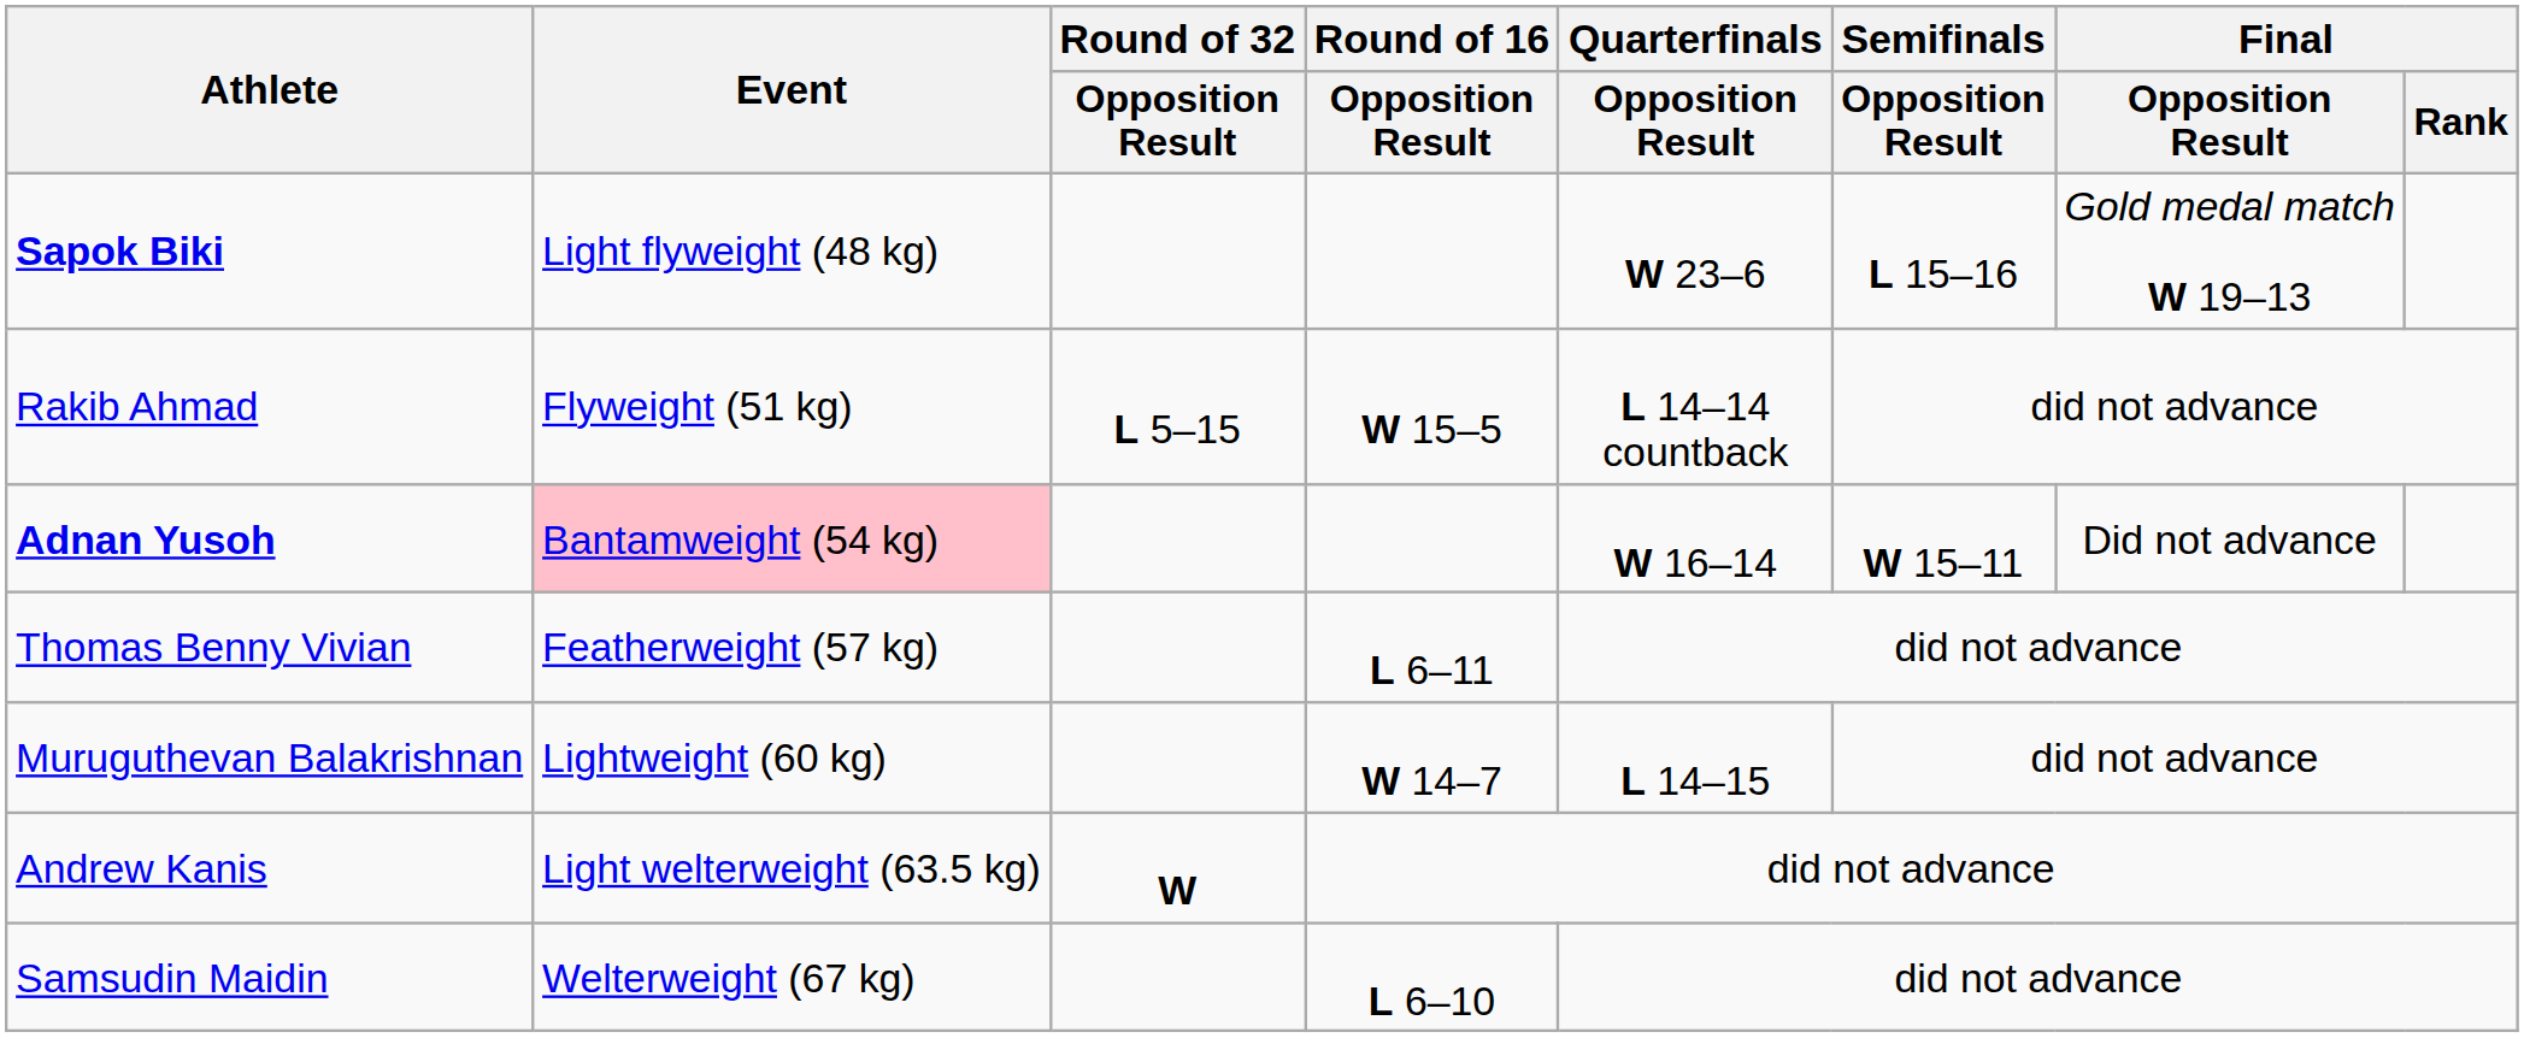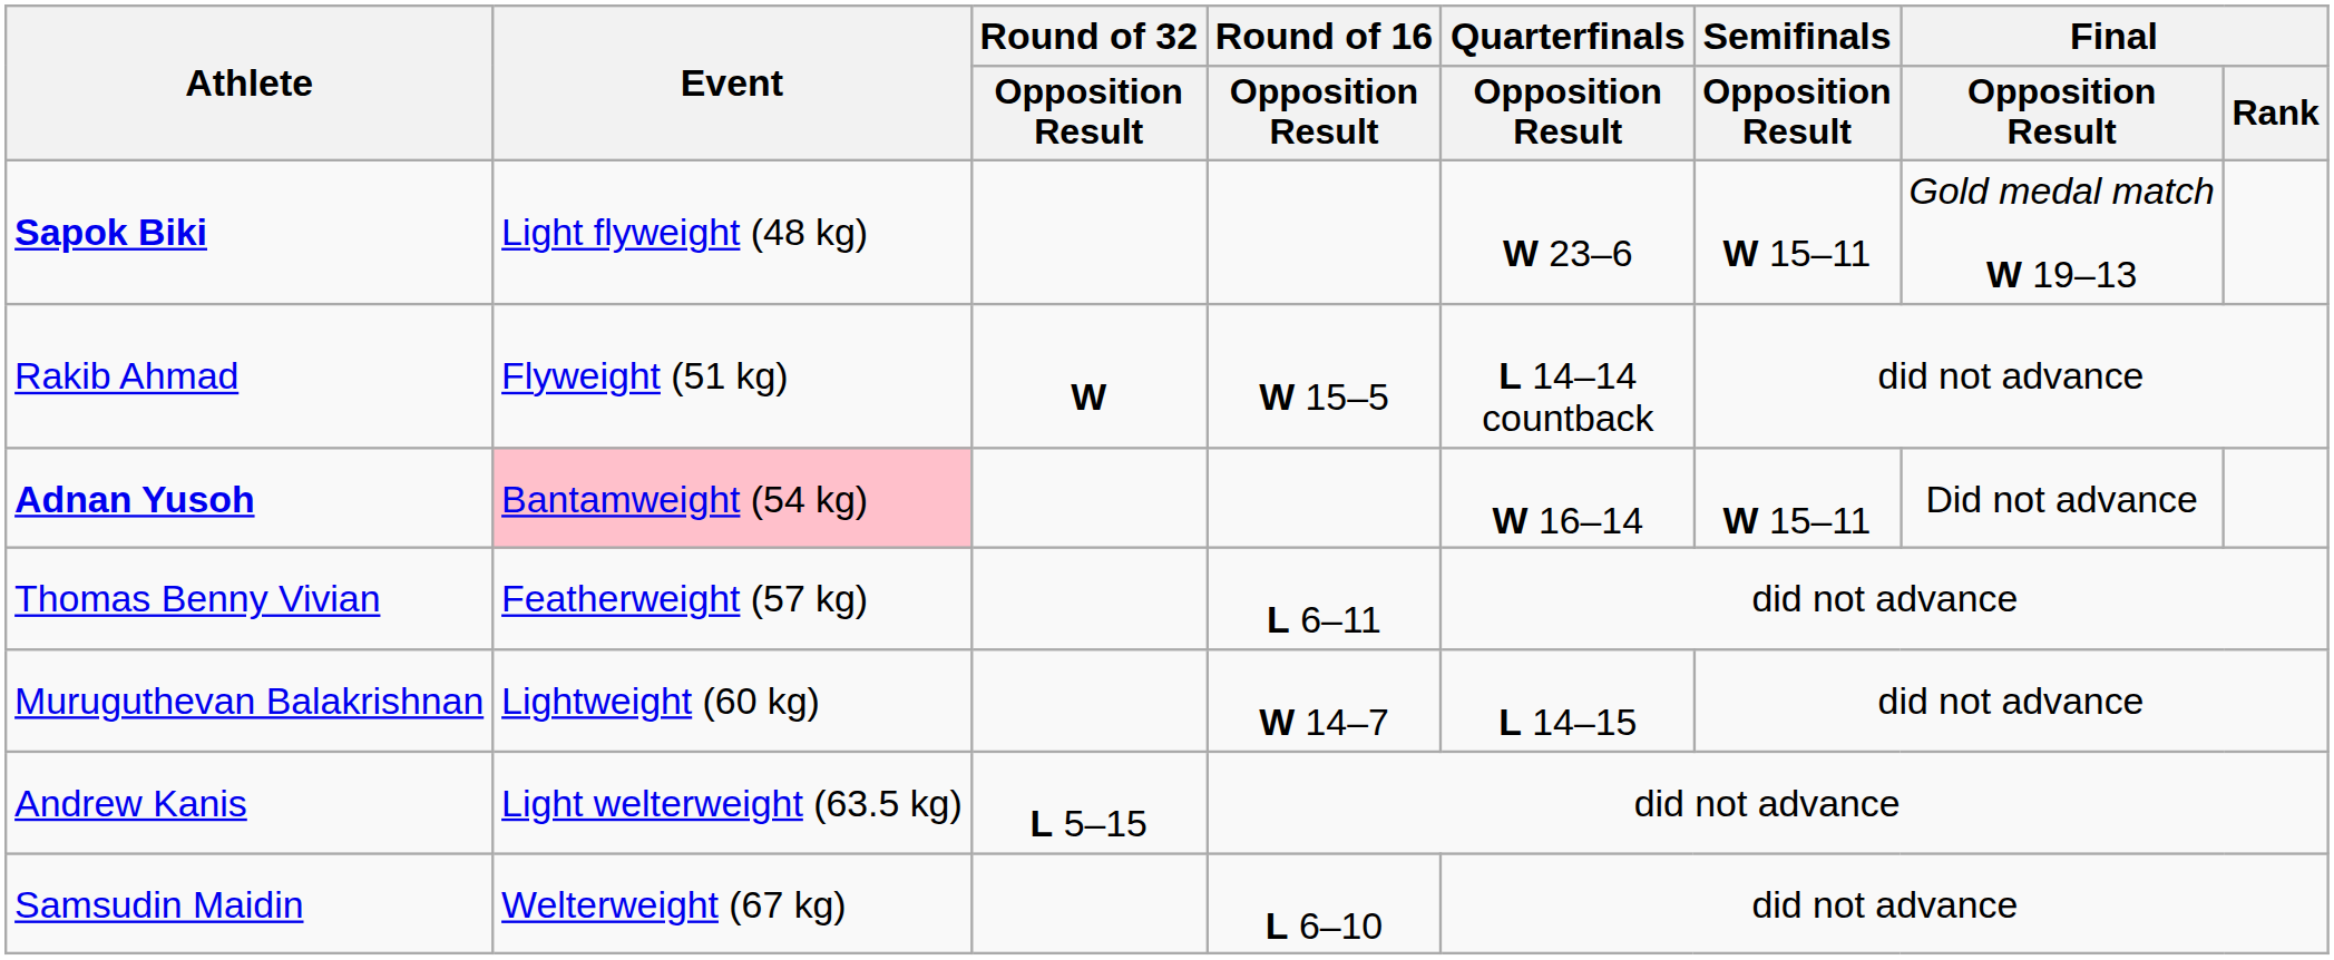Sapok Biki | Semifinals / Opposition Result: L 15–16 -> W 15–11
Rakib Ahmad | Round of 32 / Opposition Result: L 5–15 -> W
Andrew Kanis | Round of 32 / Opposition Result: W -> L 5–15
